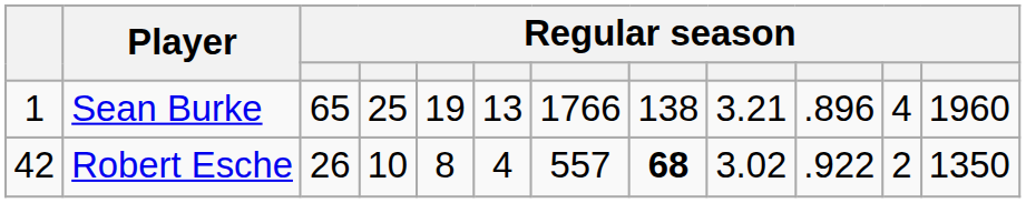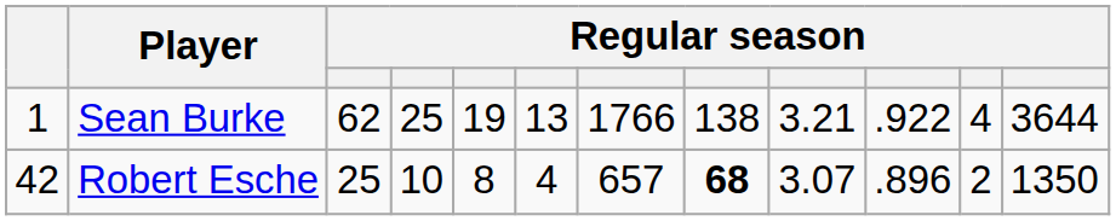Sean Burke | column 3: 65 -> 62
Sean Burke | column 10: .896 -> .922
Sean Burke | column 12: 1960 -> 3644
Robert Esche | column 3: 26 -> 25
Robert Esche | column 7: 557 -> 657
Robert Esche | column 9: 3.02 -> 3.07
Robert Esche | column 10: .922 -> .896
